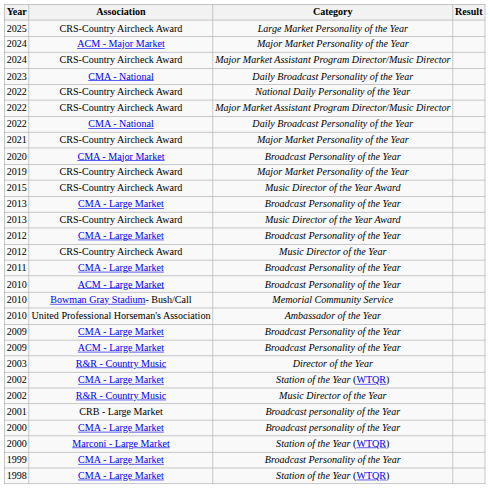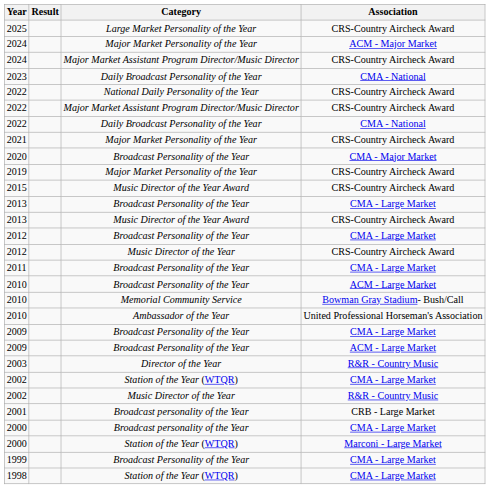columns swapped: Association <-> Result
